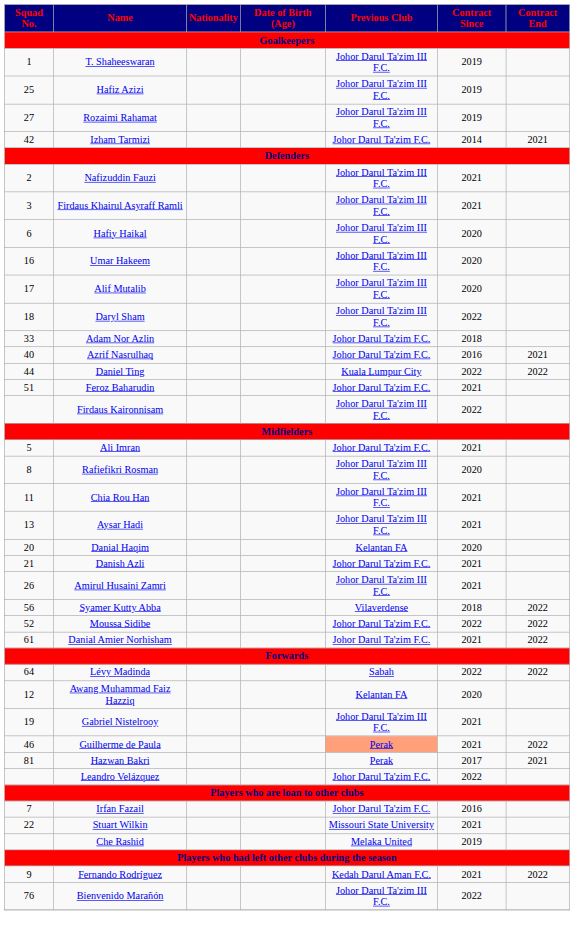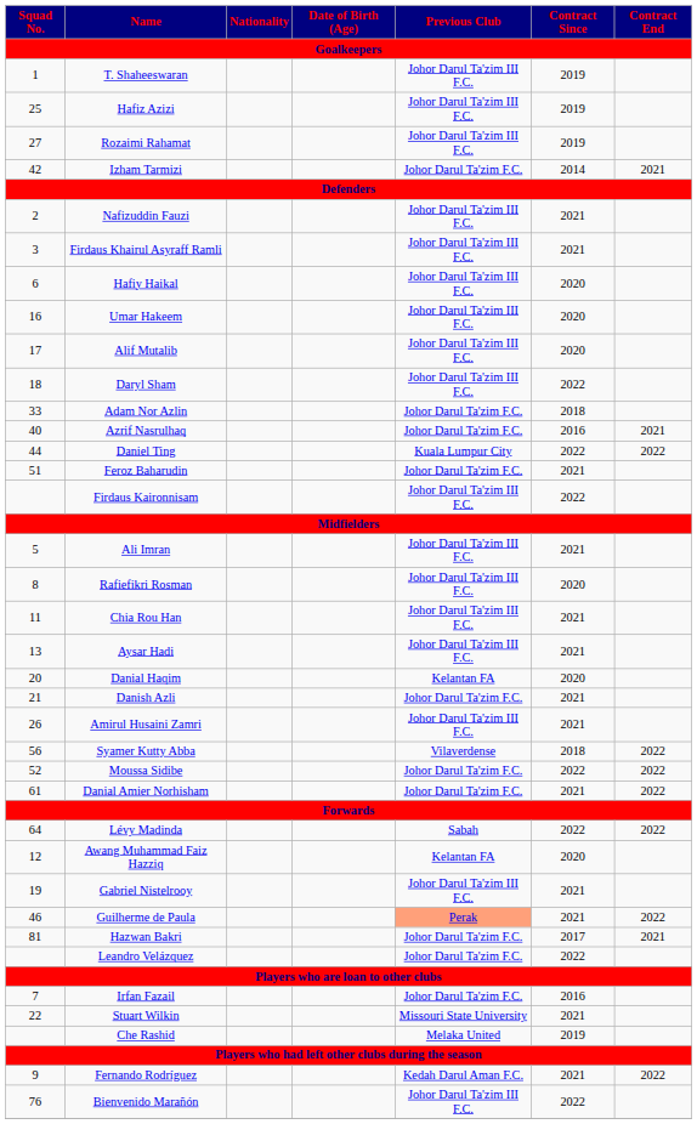Ali Imran | Previous Club: Johor Darul Ta'zim F.C. -> Johor Darul Ta'zim III F.C.
Hazwan Bakri | Previous Club: Perak -> Johor Darul Ta'zim F.C.
